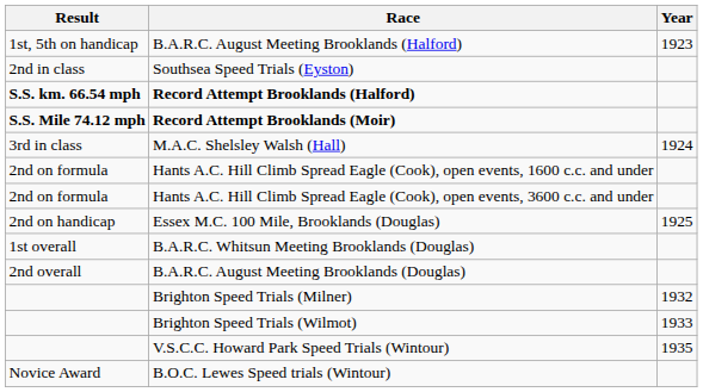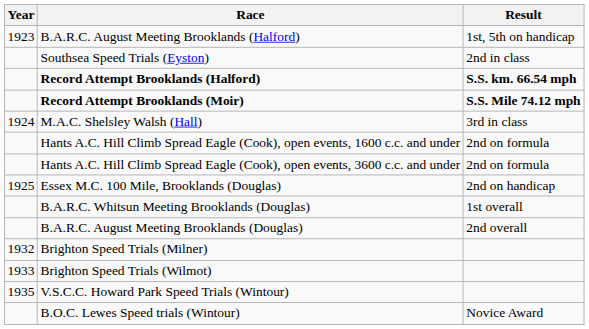columns swapped: Year <-> Result
